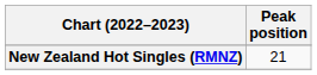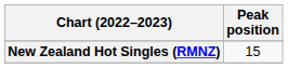New Zealand Hot Singles (RMNZ) | Peak position: 21 -> 15
